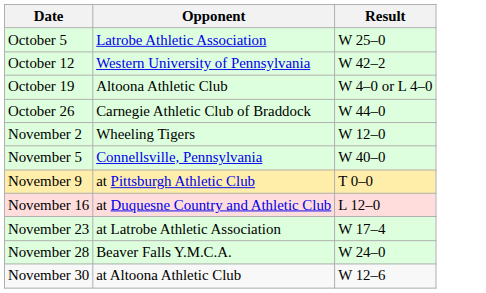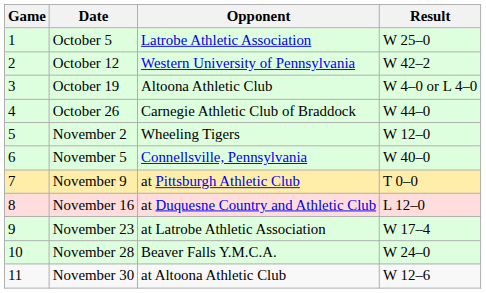+ column: Game | 1 | 2 | 3 | 4 | 5 | 6 | 7 | 8 | 9 | 10 | 11
